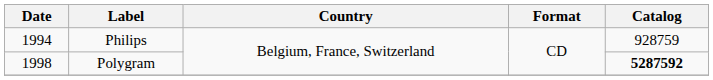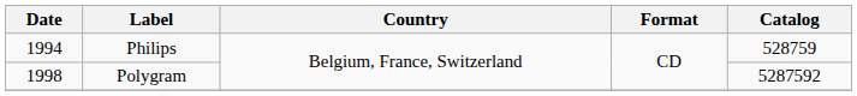Philips | Catalog: 928759 -> 528759
Polygram | Catalog: bold -> normal
